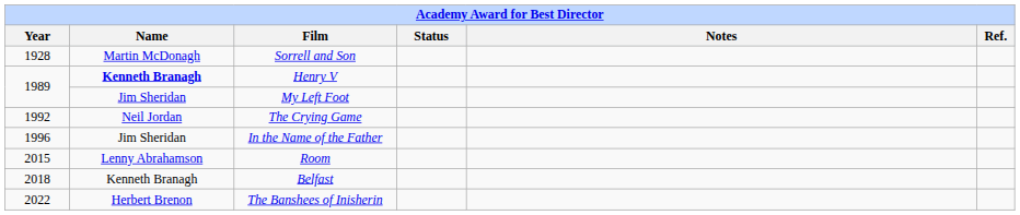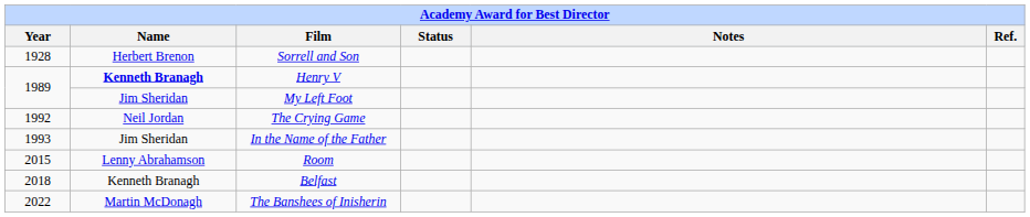Sorrell and Son | Name: Martin McDonagh -> Herbert Brenon
In the Name of the Father | Year: 1996 -> 1993
The Banshees of Inisherin | Name: Herbert Brenon -> Martin McDonagh
